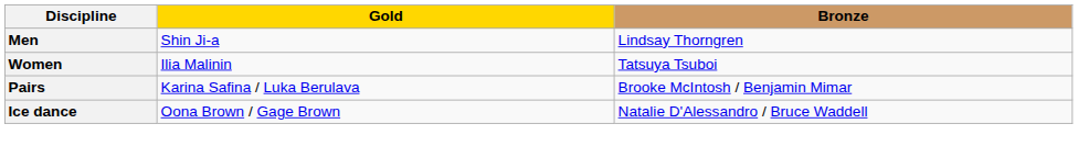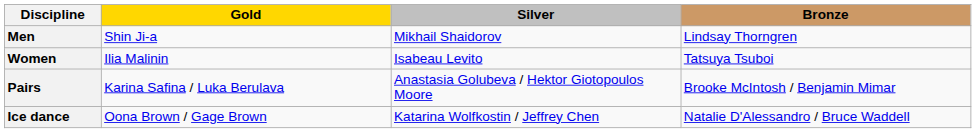+ column: Silver | Mikhail Shaidorov | Isabeau Levito | Anastasia Golubeva / Hektor Giotopoulos Moore | Katarina Wolfkostin / Jeffrey Chen
